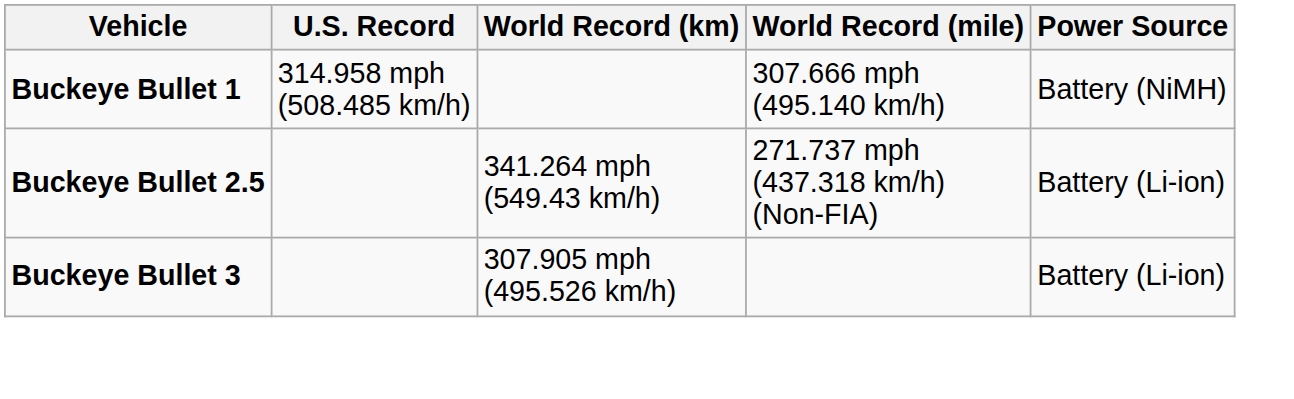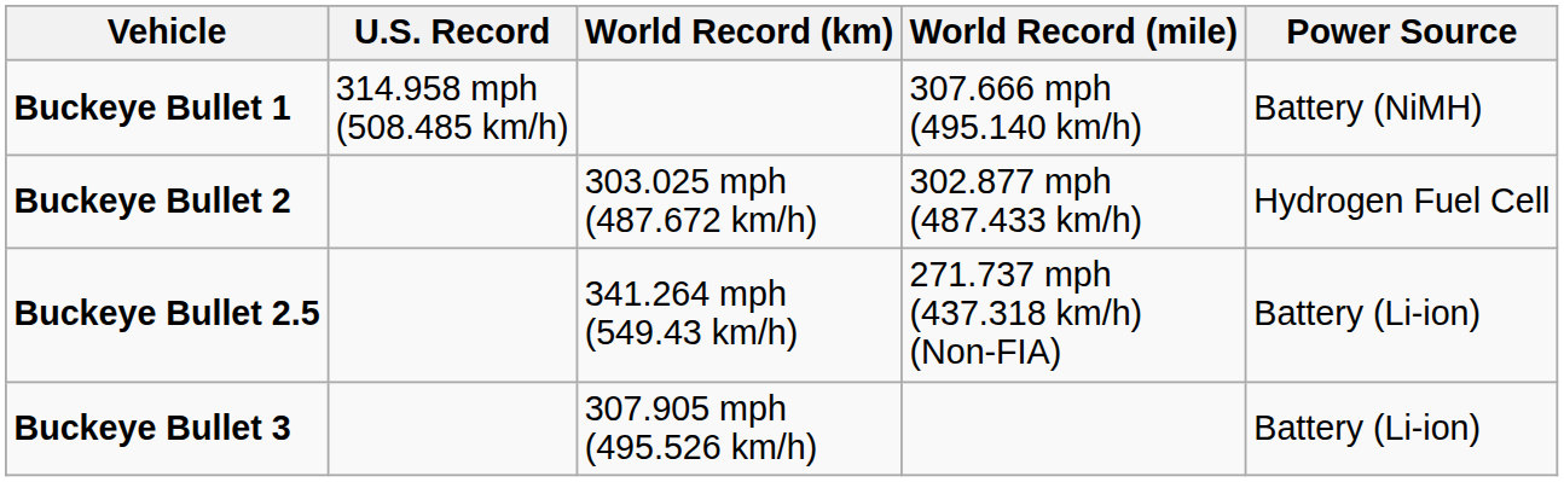+ row: Buckeye Bullet 2 | 303.025 mph (487.672 km/h) | 302.877 mph (487.433 km/h) | Hydrogen Fuel Cell
